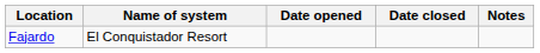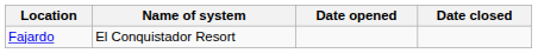- column: Notes
